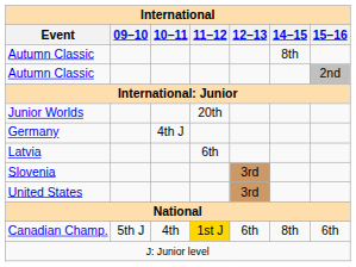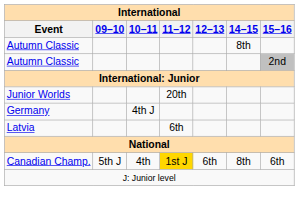- row: Slovenia | 3rd
- row: United States | 3rd
